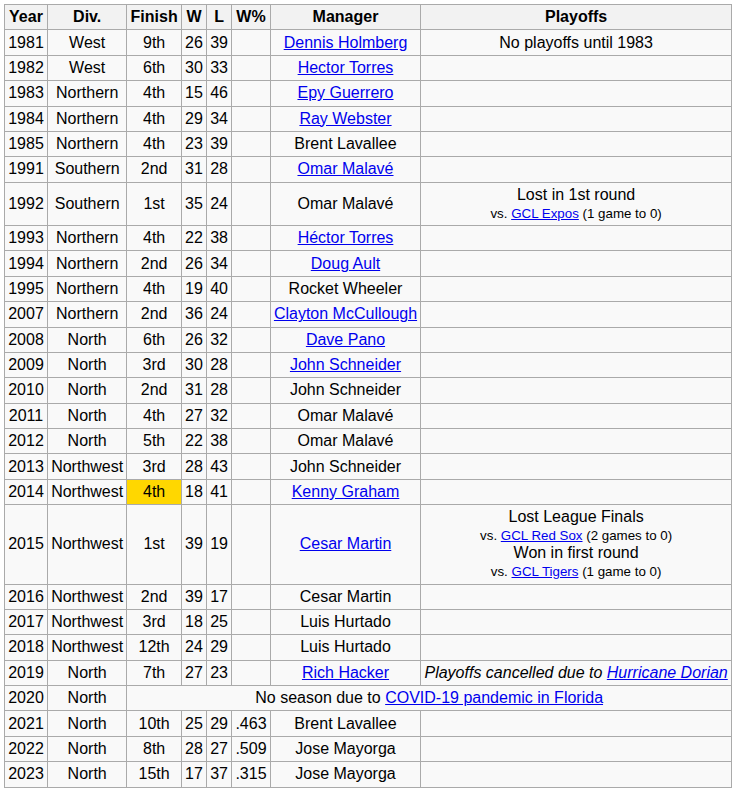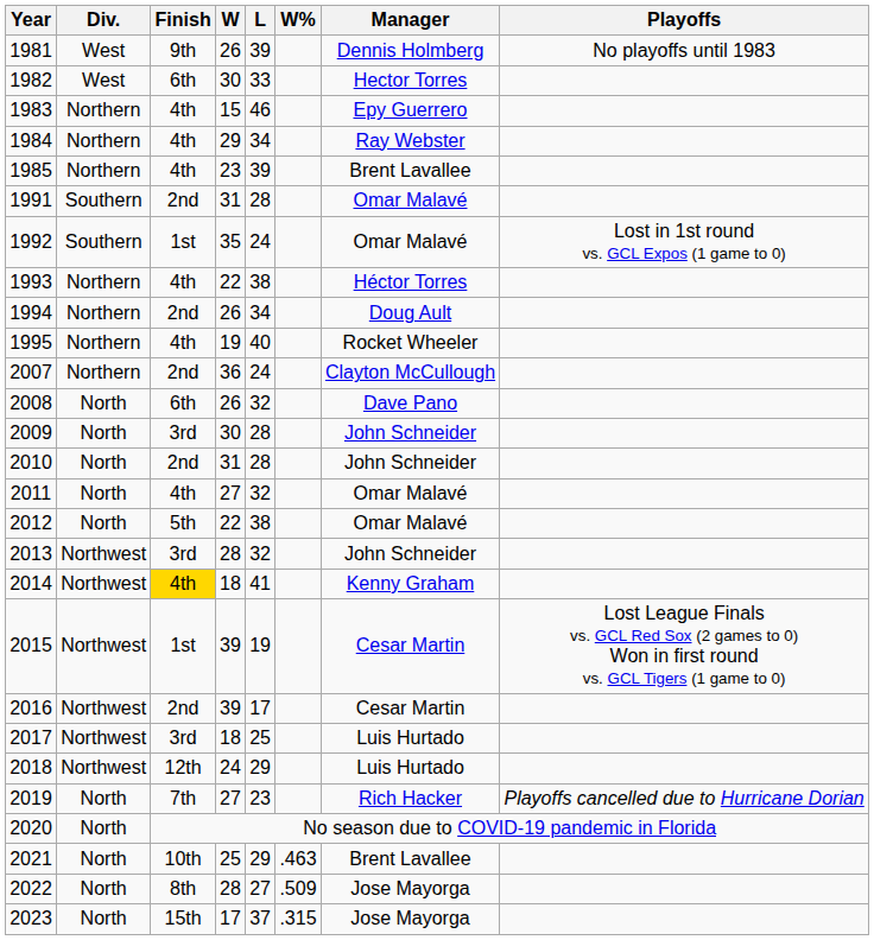2013 | L: 43 -> 32
